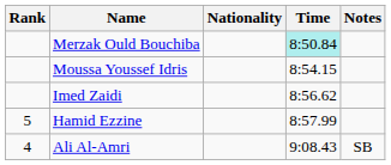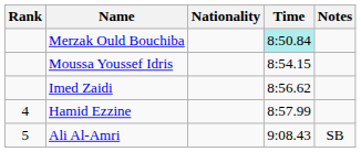Hamid Ezzine | Rank: 5 -> 4
Ali Al-Amri | Rank: 4 -> 5
